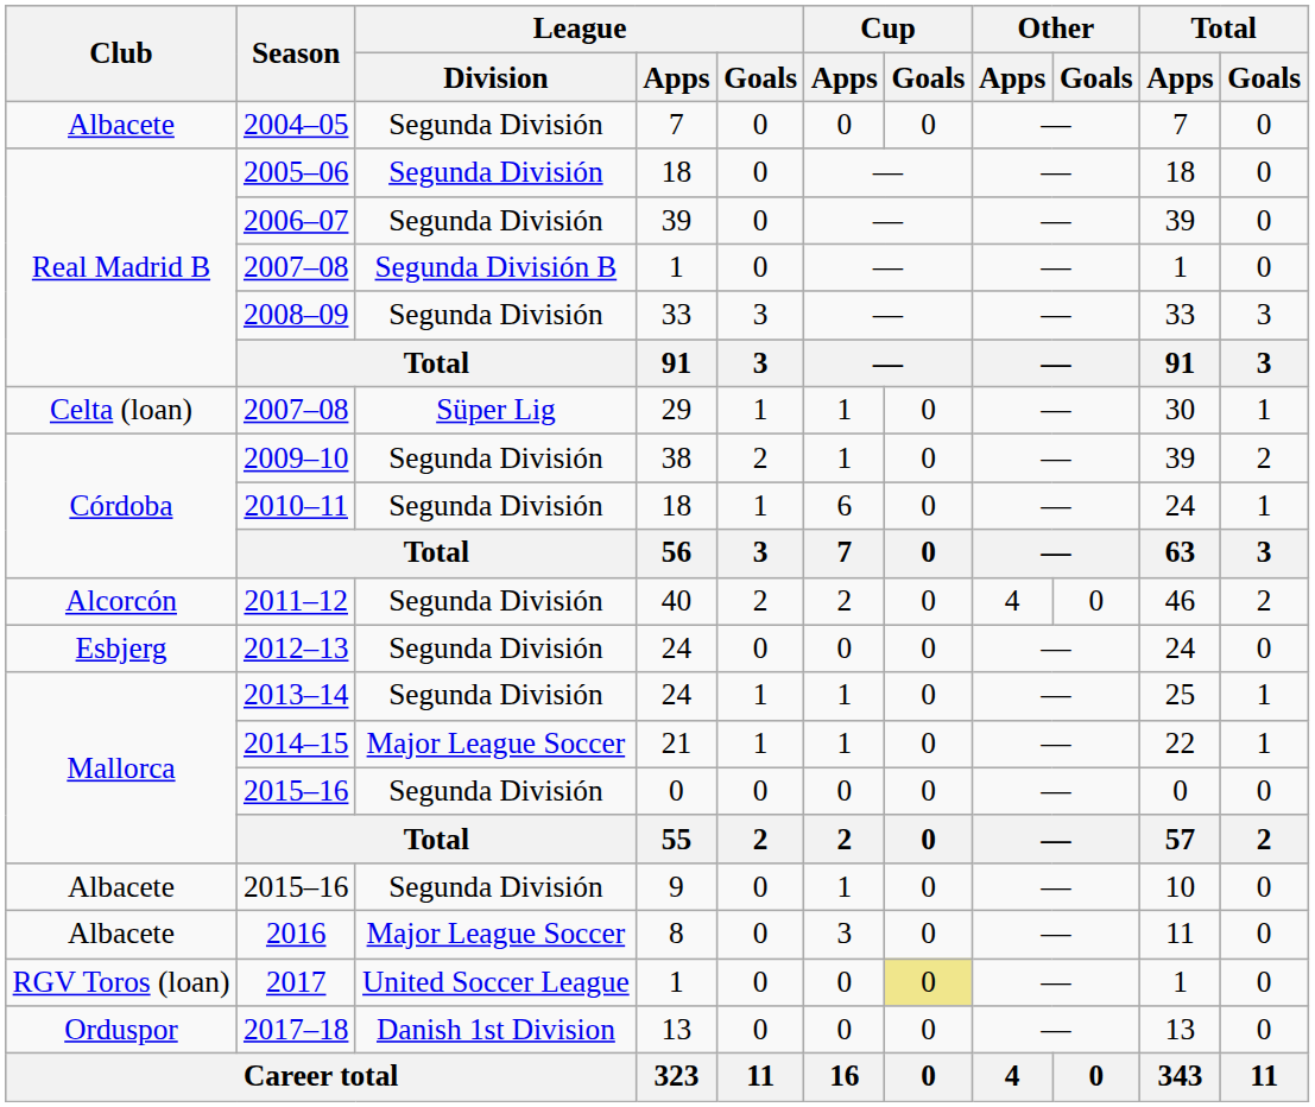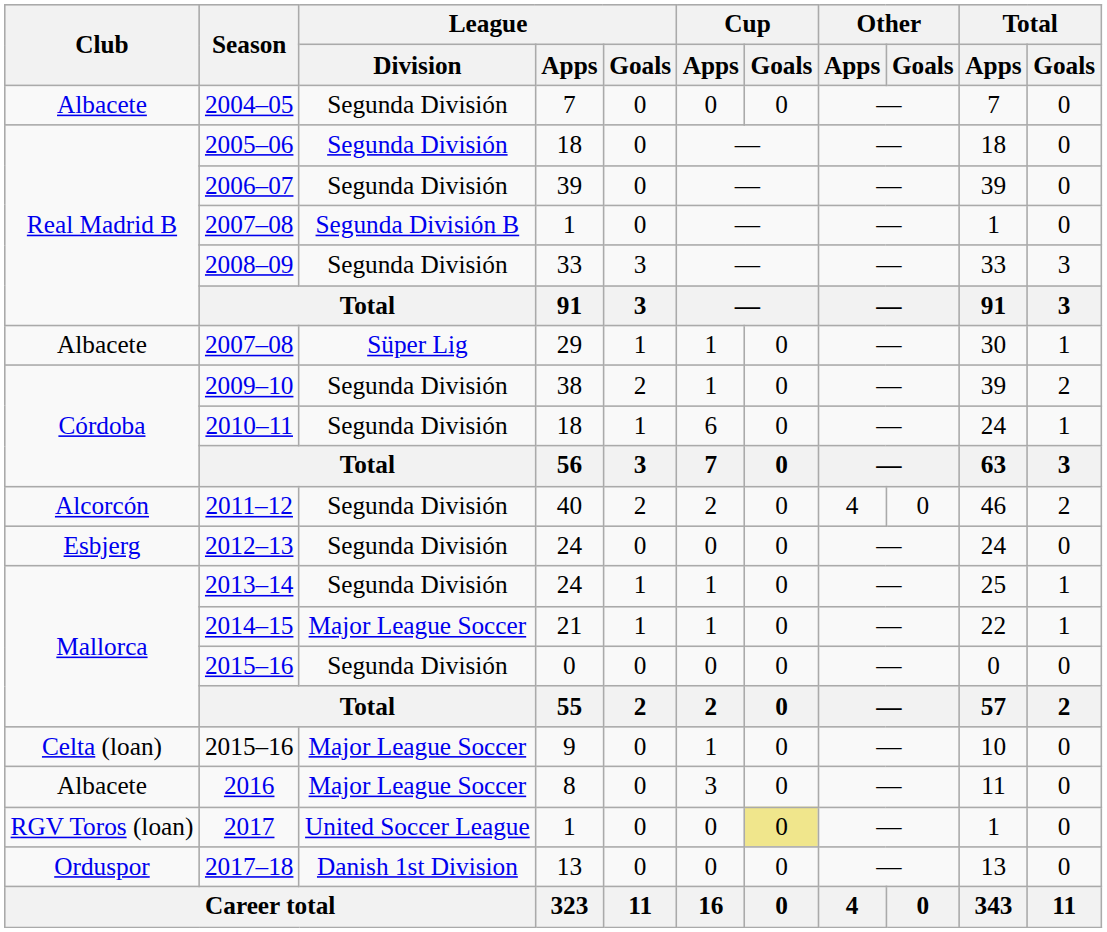2007–08 / 29 | Club: Celta (loan) -> Albacete
2015–16 / 9 | Club: Albacete -> Celta (loan)
2015–16 / 9 | League / Division: Segunda División -> Major League Soccer
